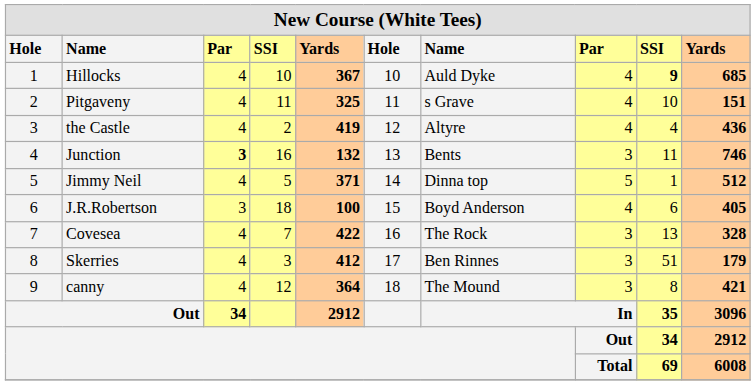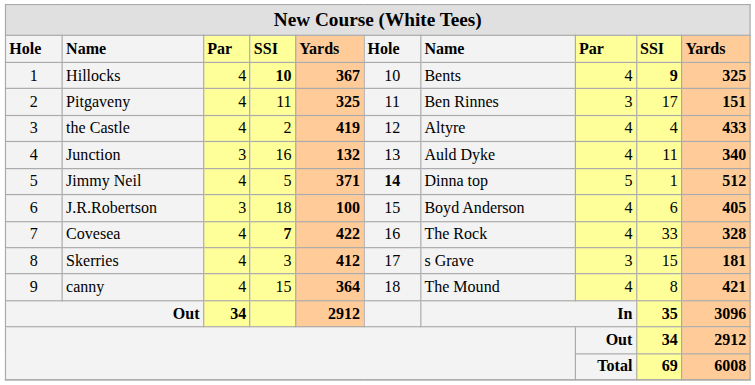Hillocks | column 4: normal -> bold
Hillocks | column 7: Auld Dyke -> Bents
Hillocks | column 10: 685 -> 325
Pitgaveny | column 7: s Grave -> Ben Rinnes
Pitgaveny | column 8: 4 -> 3
Pitgaveny | column 9: 10 -> 17
the Castle | column 10: 436 -> 433
Junction | column 3: bold -> normal
Junction | column 7: Bents -> Auld Dyke
Junction | column 8: 3 -> 4
Junction | column 10: 746 -> 340
Jimmy Neil | column 6: normal -> bold
Covesea | column 4: normal -> bold
Covesea | column 8: 3 -> 4
Covesea | column 9: 13 -> 33
Skerries | column 7: Ben Rinnes -> s Grave
Skerries | column 9: 51 -> 15
Skerries | column 10: 179 -> 181
canny | column 4: 12 -> 15
canny | column 8: 3 -> 4
